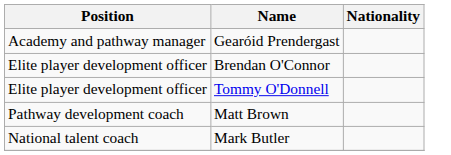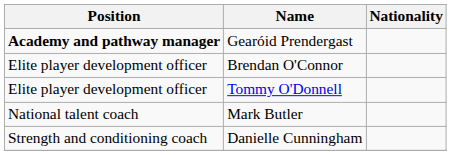Gearóid Prendergast | Position: normal -> bold
- row: Pathway development coach | Matt Brown
+ row: Strength and conditioning coach | Danielle Cunningham
